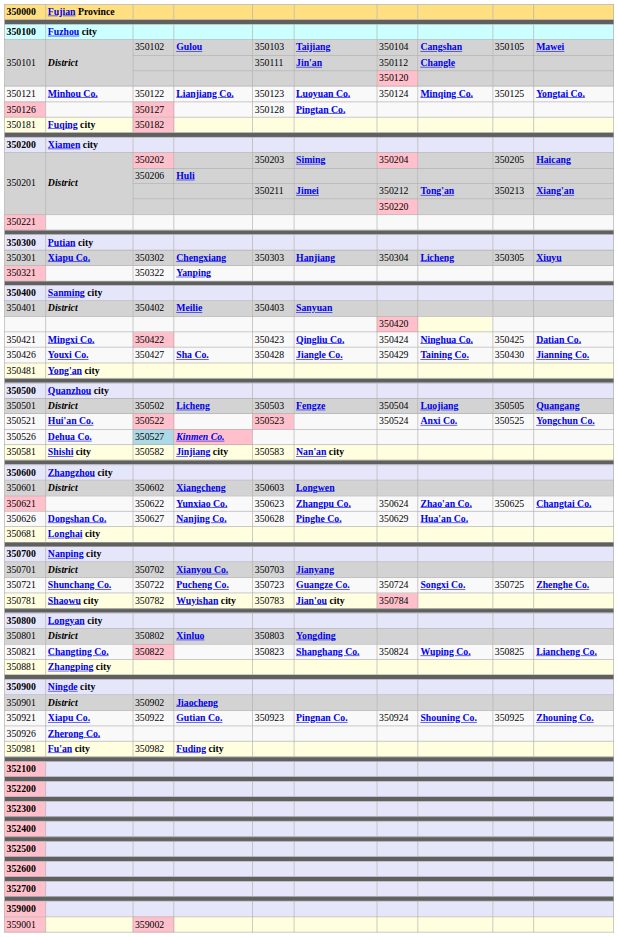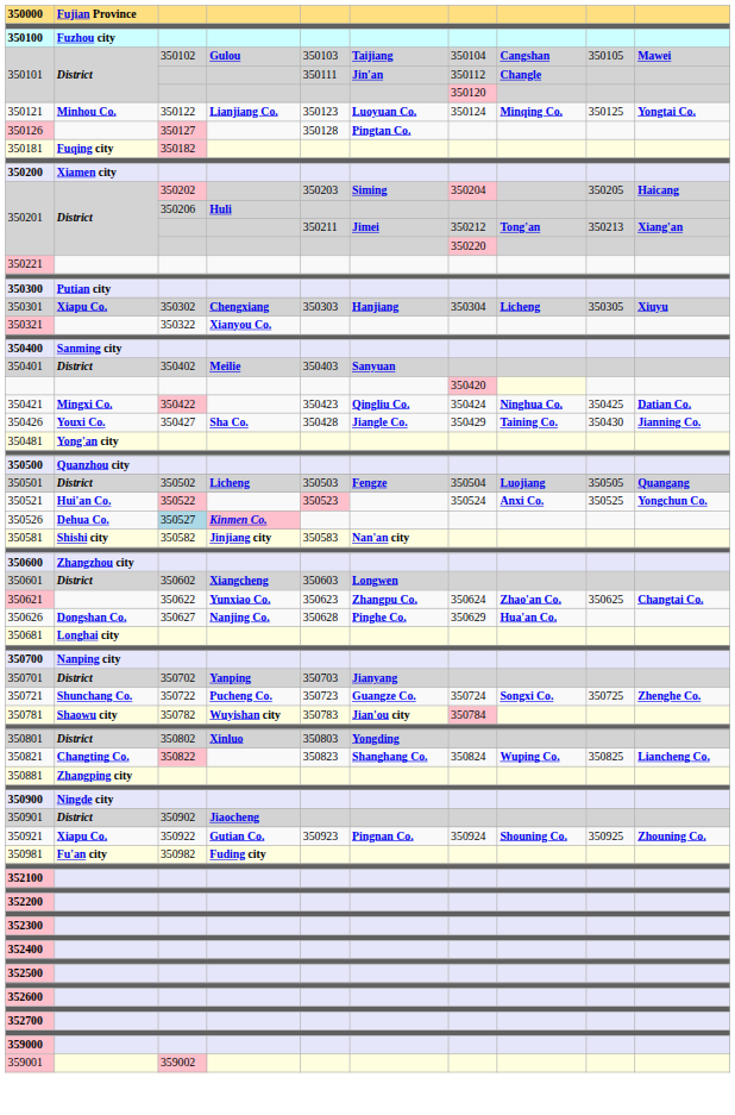350321 | column 4: Yanping -> Xianyou Co.
350701 | column 4: Xianyou Co. -> Yanping
- row: 350800 | Longyan city
- row: 350926 | Zherong Co.
